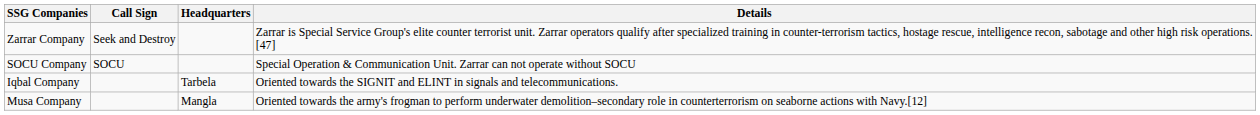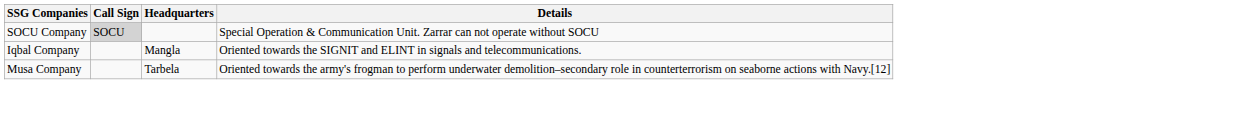- row: Zarrar Company | Seek and Destroy | Zarrar is Special Service Group's elite counter terrorist unit. Zarrar operators qualify after specialized training in counter-terrorism tactics, hostage rescue, intelligence recon, sabotage and other high risk operations. [47]
SOCU Company | Call Sign: no background -> lightgrey background
Iqbal Company | Headquarters: Tarbela -> Mangla
Musa Company | Headquarters: Mangla -> Tarbela
